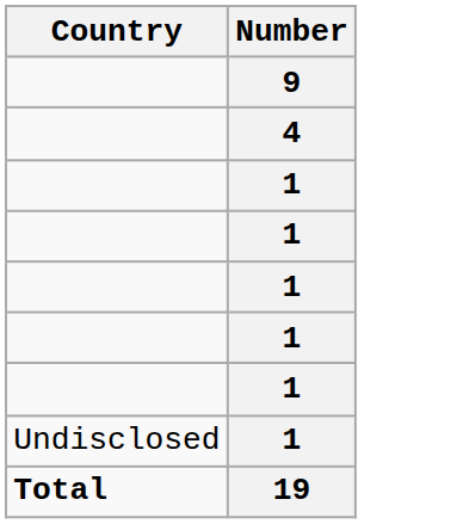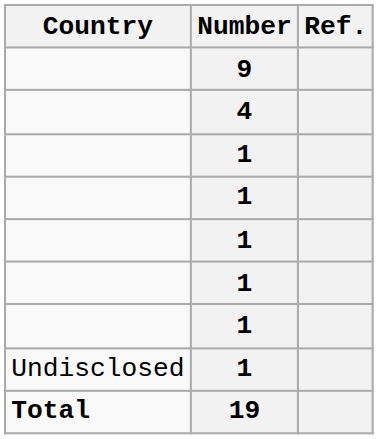+ column: Ref.
